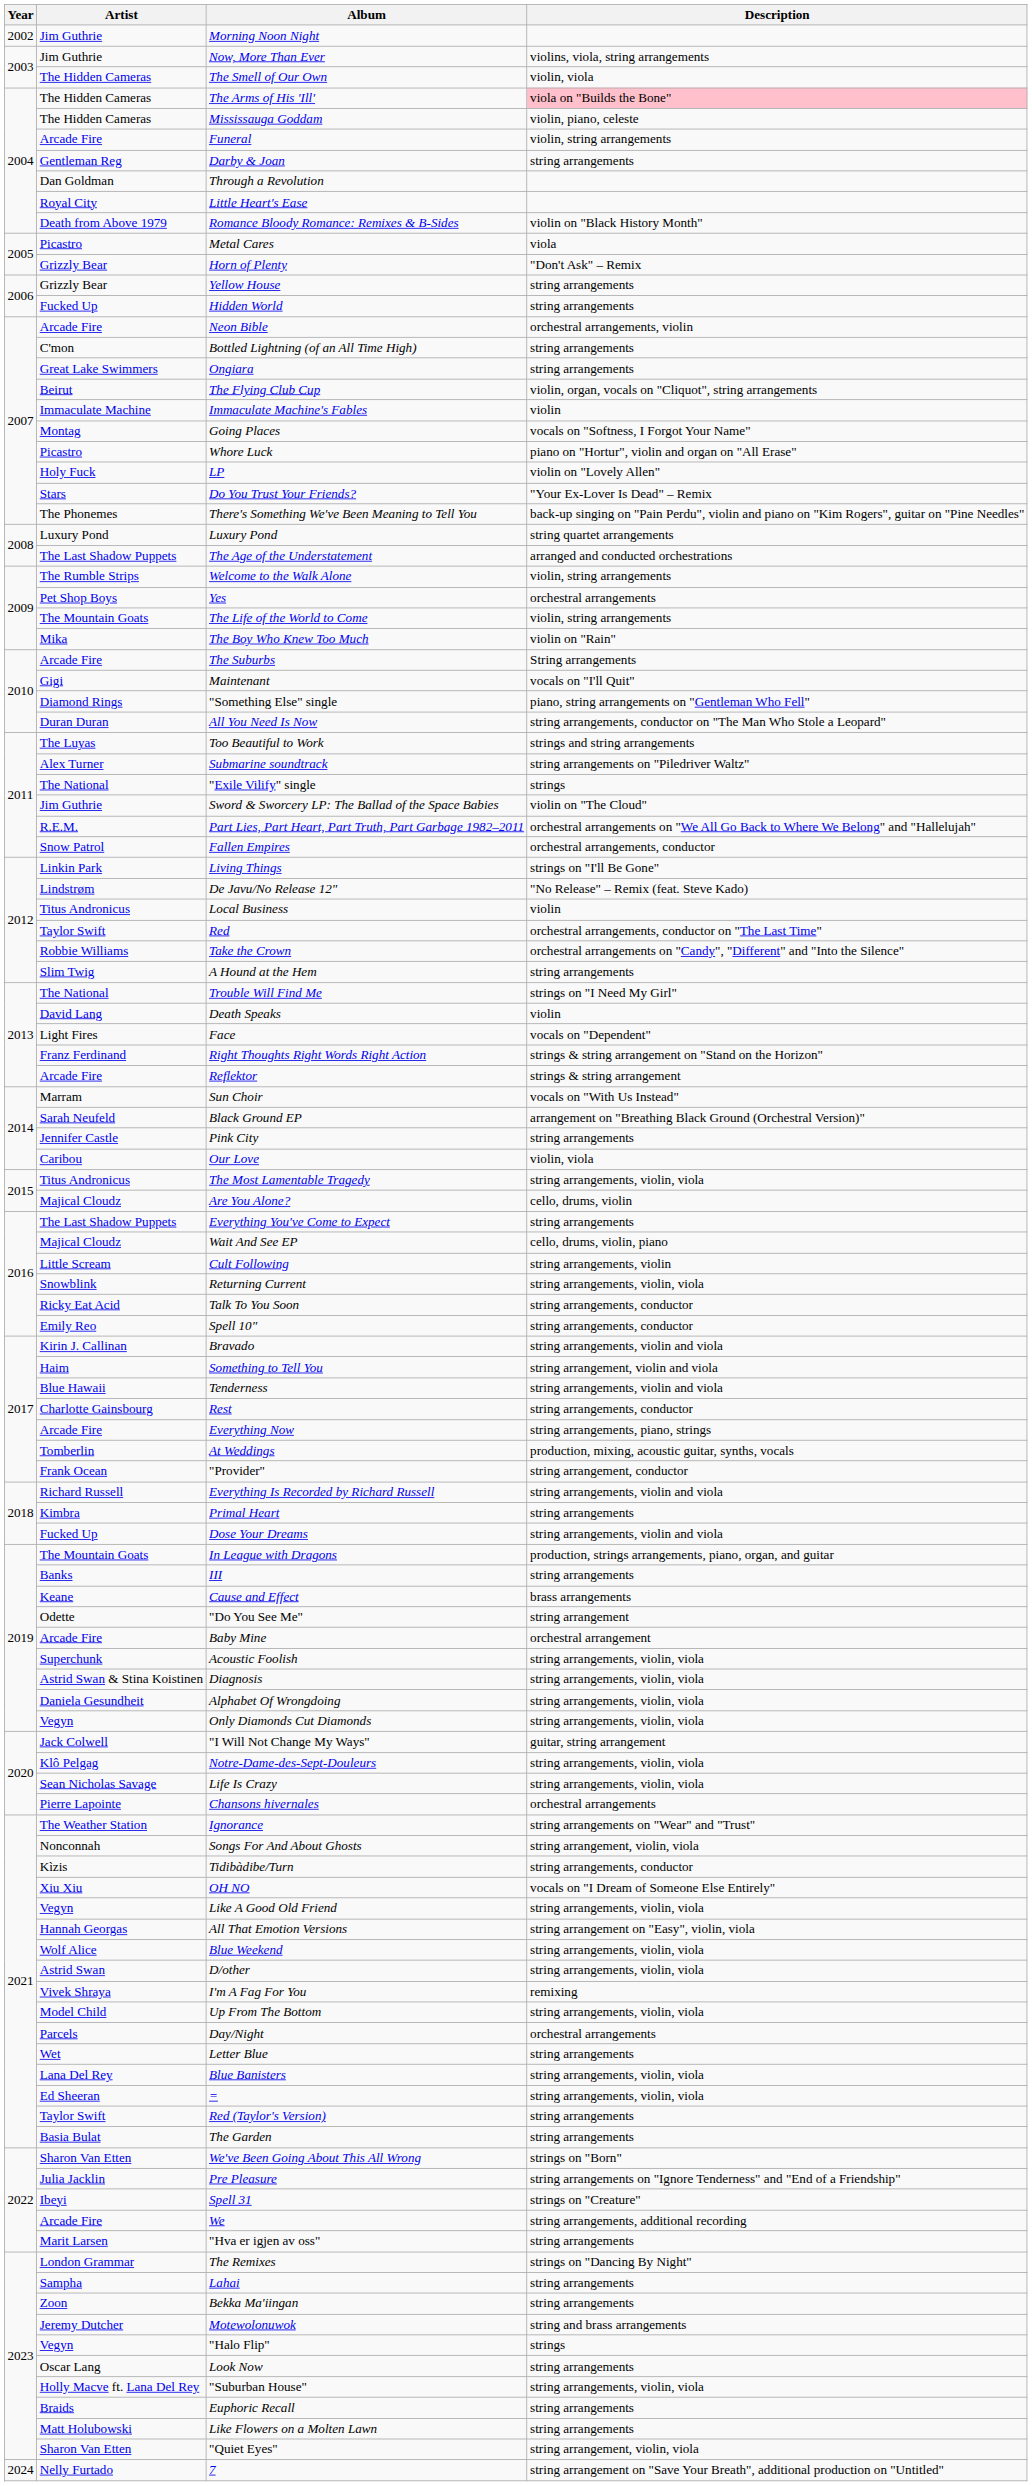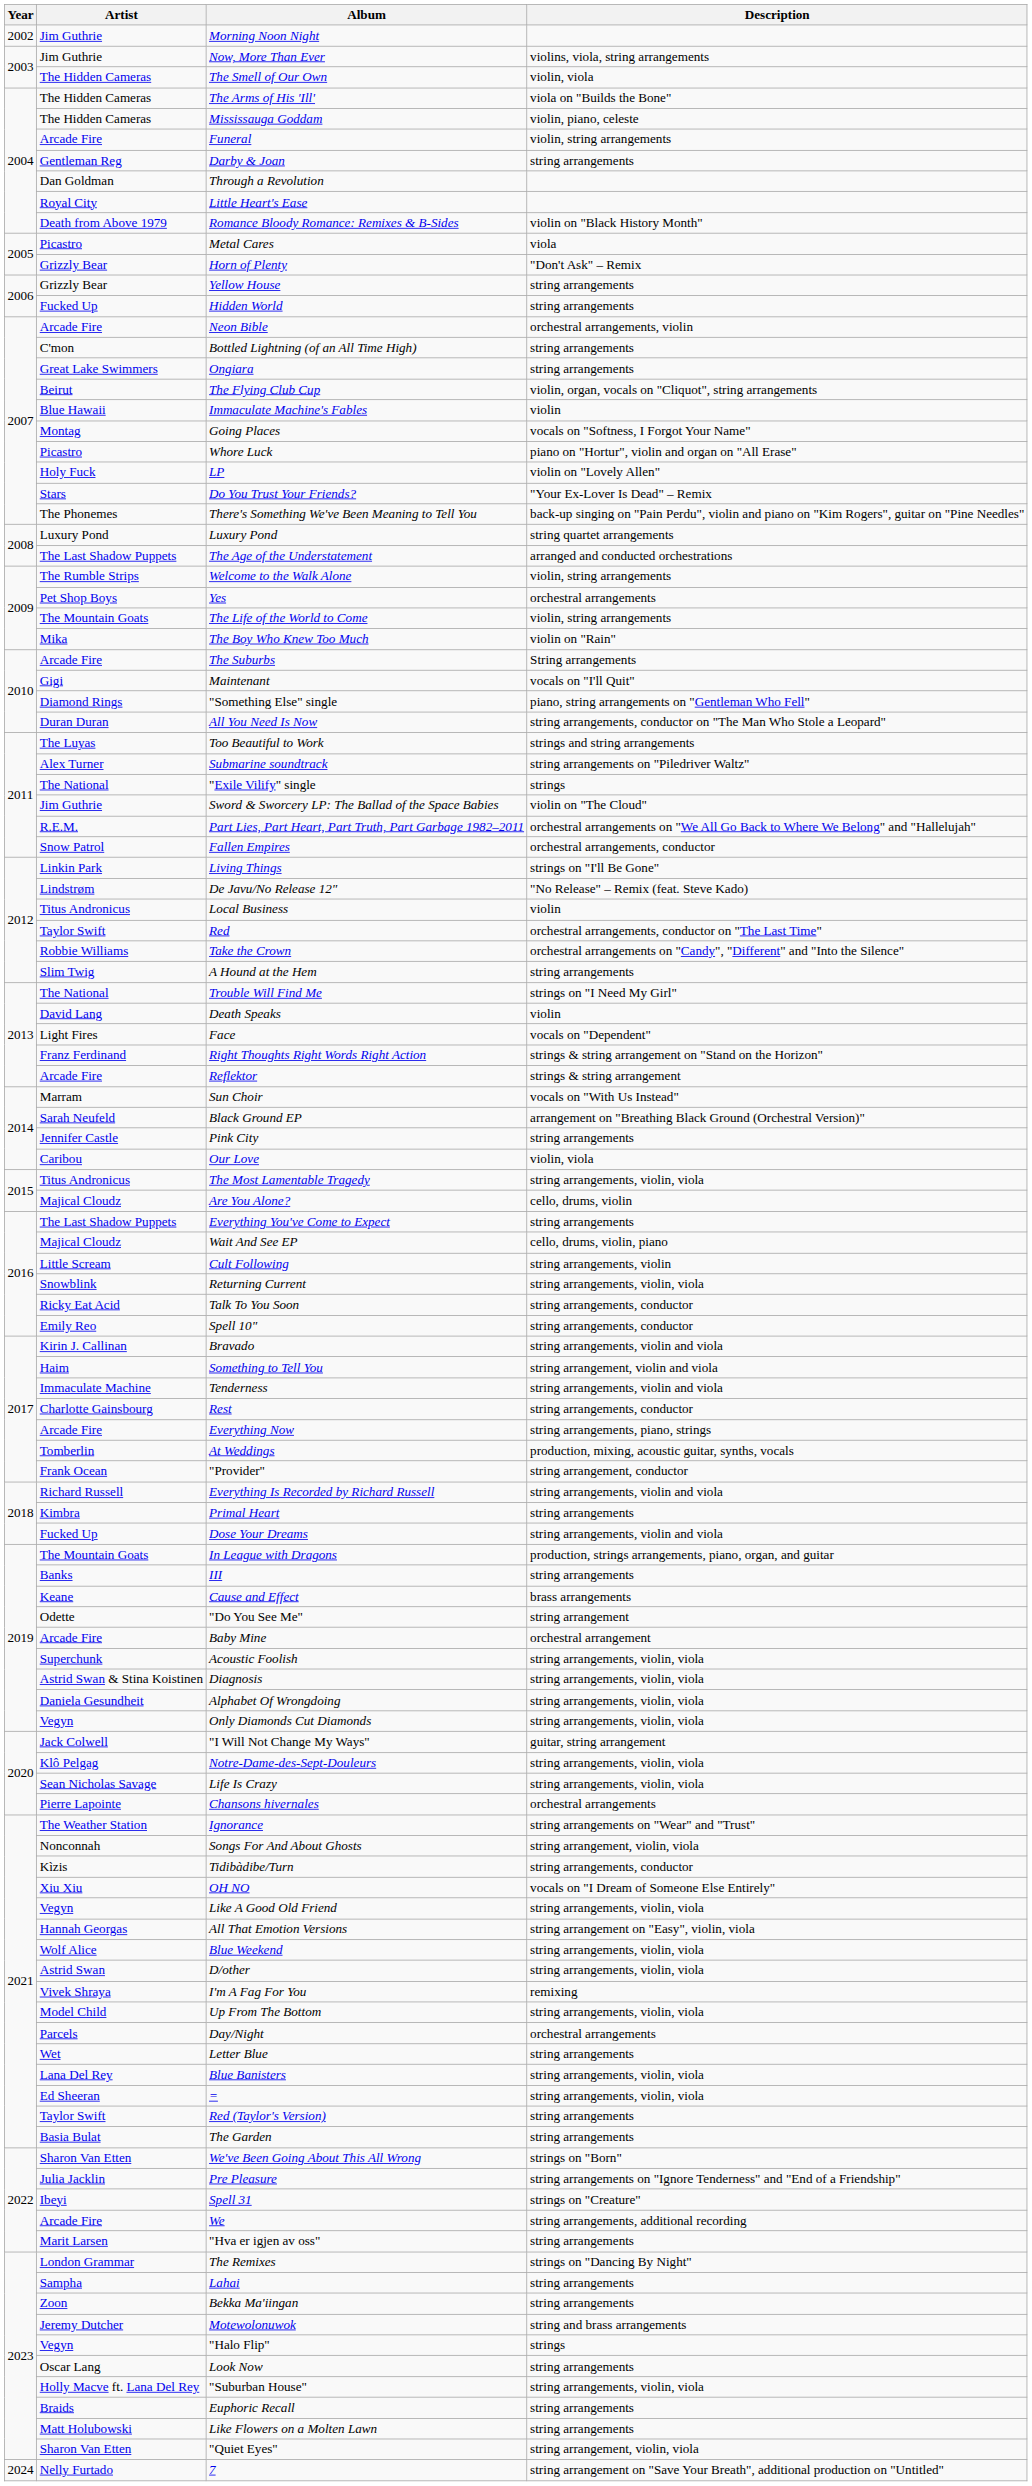The Arms of His 'Ill' | Description: pink background -> no background
Immaculate Machine's Fables | Artist: Immaculate Machine -> Blue Hawaii
Tenderness | Artist: Blue Hawaii -> Immaculate Machine
